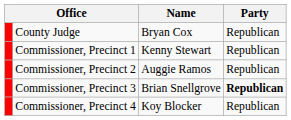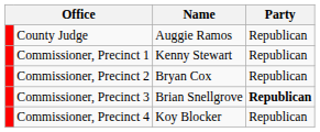County Judge | Name: Bryan Cox -> Auggie Ramos
Commissioner, Precinct 2 | Name: Auggie Ramos -> Bryan Cox
